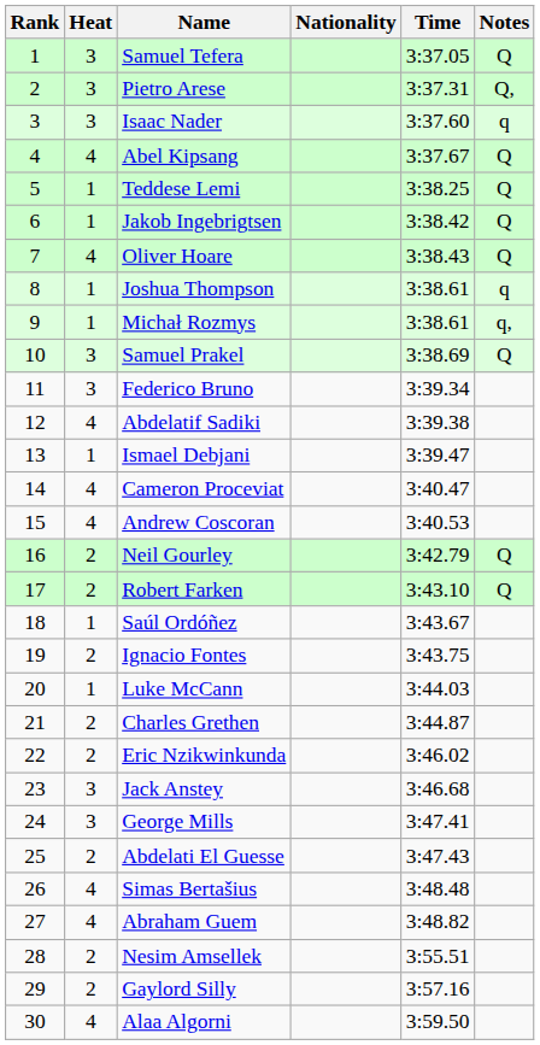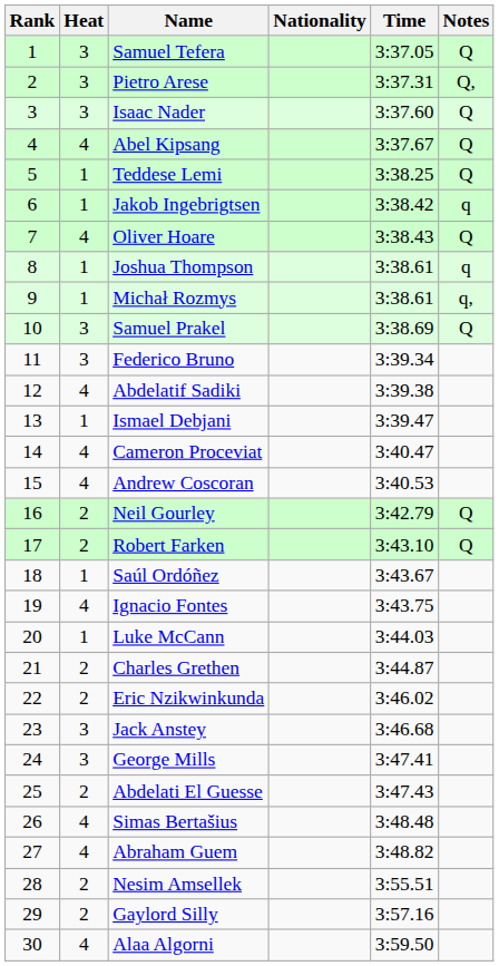Isaac Nader | Notes: q -> Q
Jakob Ingebrigtsen | Notes: Q -> q
Ignacio Fontes | Heat: 2 -> 4
